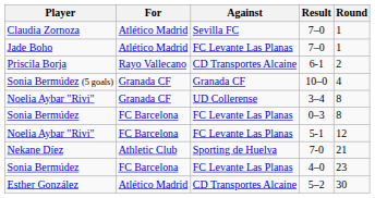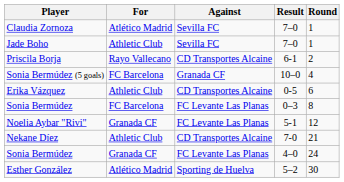Jade Boho / 7–0 | For: Atlético Madrid -> Athletic Club
Jade Boho / 7–0 | Against: FC Levante Las Planas -> Sevilla FC
10–0 | For: Granada CF -> FC Barcelona
+ row: Erika Vázquez | Athletic Club | CD Transportes Alcaine | 0-5 | 6
- row: Noelia Aybar "Rivi" | Granada CF | UD Collerense | 3–4 | 8
5-1 | For: FC Barcelona -> Granada CF
7-0 | Against: Sporting de Huelva -> CD Transportes Alcaine
4–0 | For: FC Barcelona -> Granada CF
4–0 | Round: 23 -> 24
5–2 | Against: CD Transportes Alcaine -> Sporting de Huelva
